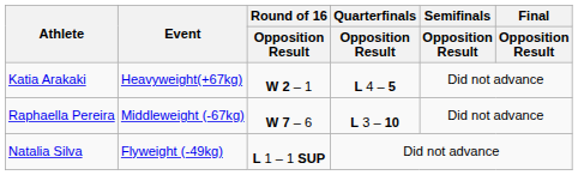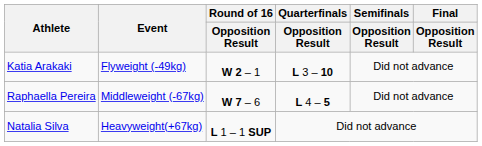Katia Arakaki | Event: Heavyweight(+67kg) -> Flyweight (-49kg)
Katia Arakaki | Quarterfinals / Opposition Result: L 4 – 5 -> L 3 – 10
Raphaella Pereira | Quarterfinals / Opposition Result: L 3 – 10 -> L 4 – 5
Natalia Silva | Event: Flyweight (-49kg) -> Heavyweight(+67kg)
